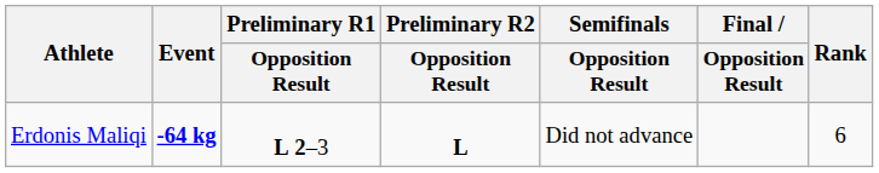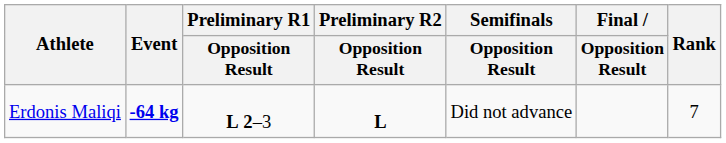Erdonis Maliqi | Rank: 6 -> 7
